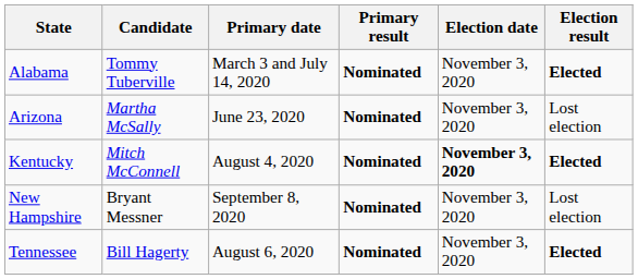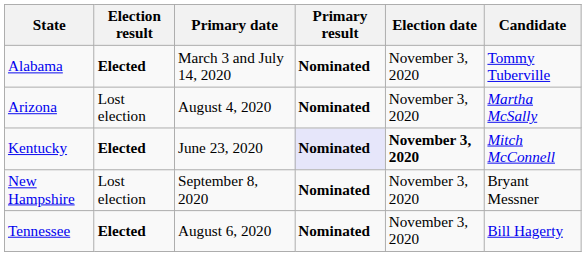columns swapped: Candidate <-> Election result
Arizona | Primary date: June 23, 2020 -> August 4, 2020
Kentucky | Primary date: August 4, 2020 -> June 23, 2020
Kentucky | Primary result: no background -> lavender background
